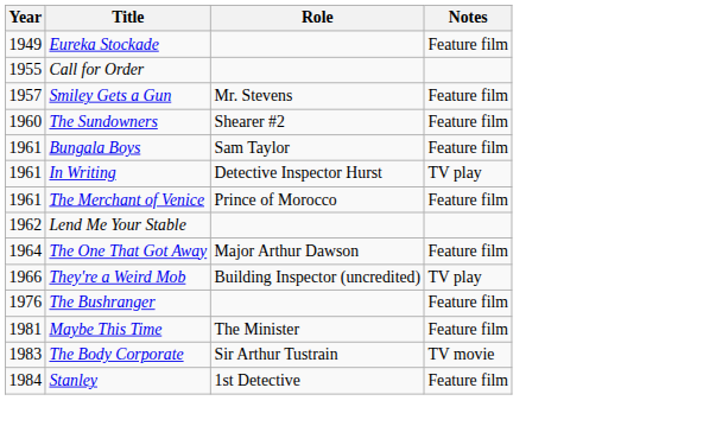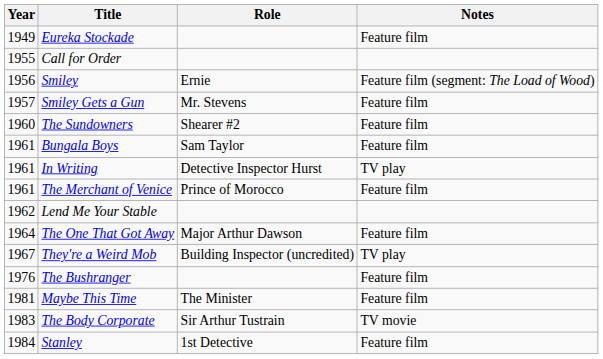+ row: 1956 | Smiley | Ernie | Feature film (segment: The Load of Wood)
They're a Weird Mob | Year: 1966 -> 1967
